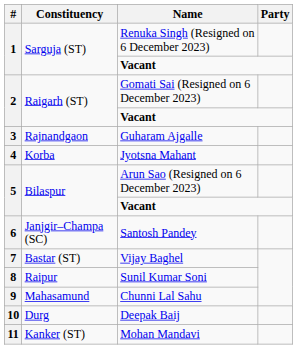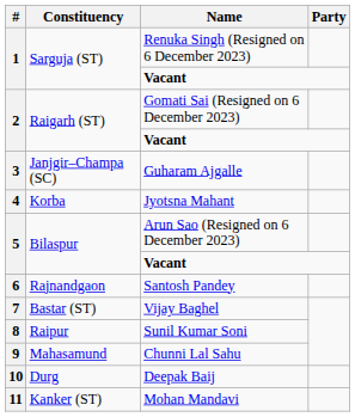Guharam Ajgalle | Constituency: Rajnandgaon -> Janjgir–Champa (SC)
Santosh Pandey | Constituency: Janjgir–Champa (SC) -> Rajnandgaon
